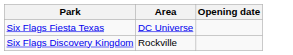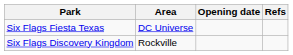+ column: Refs
